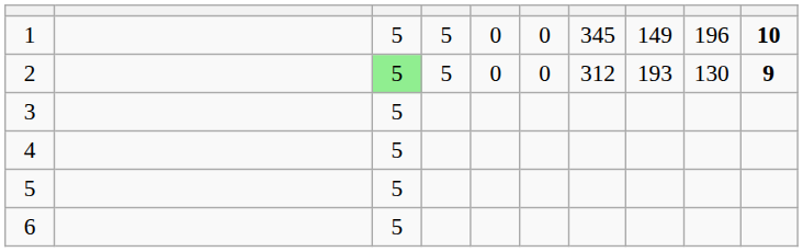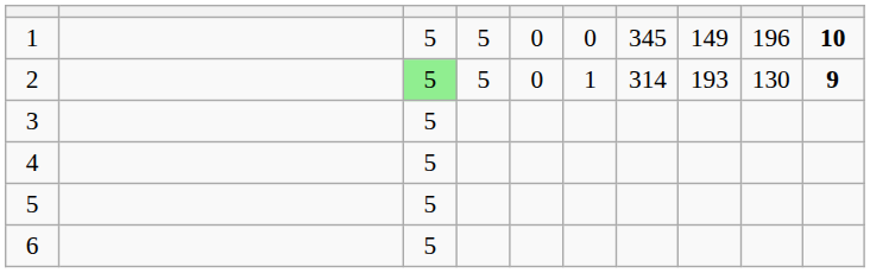2 | column 6: 0 -> 1
2 | column 7: 312 -> 314
